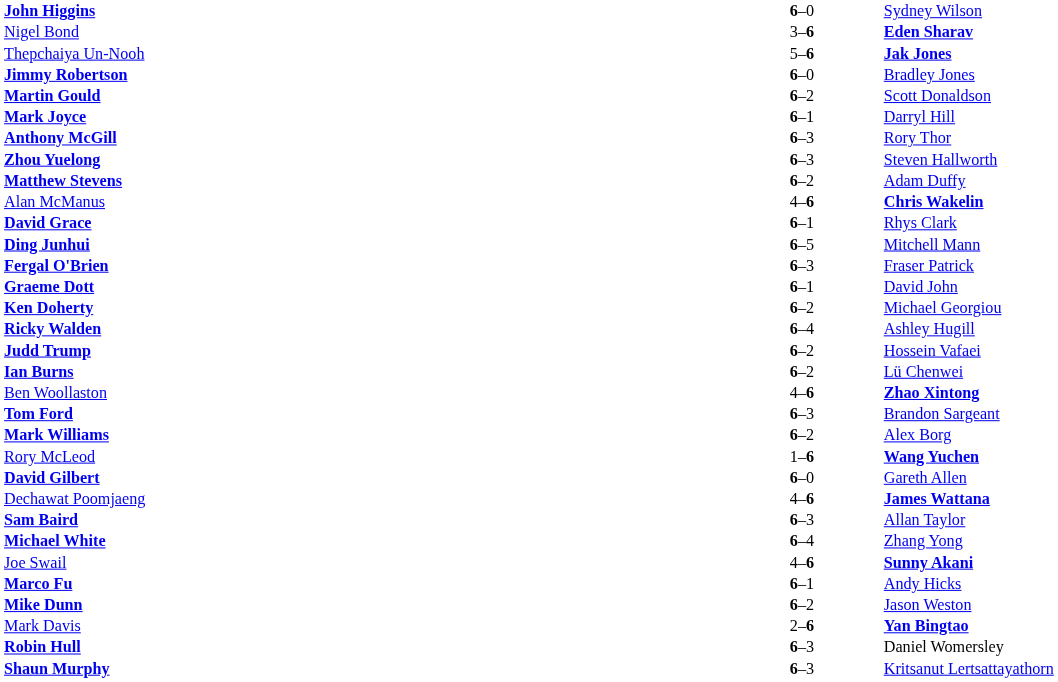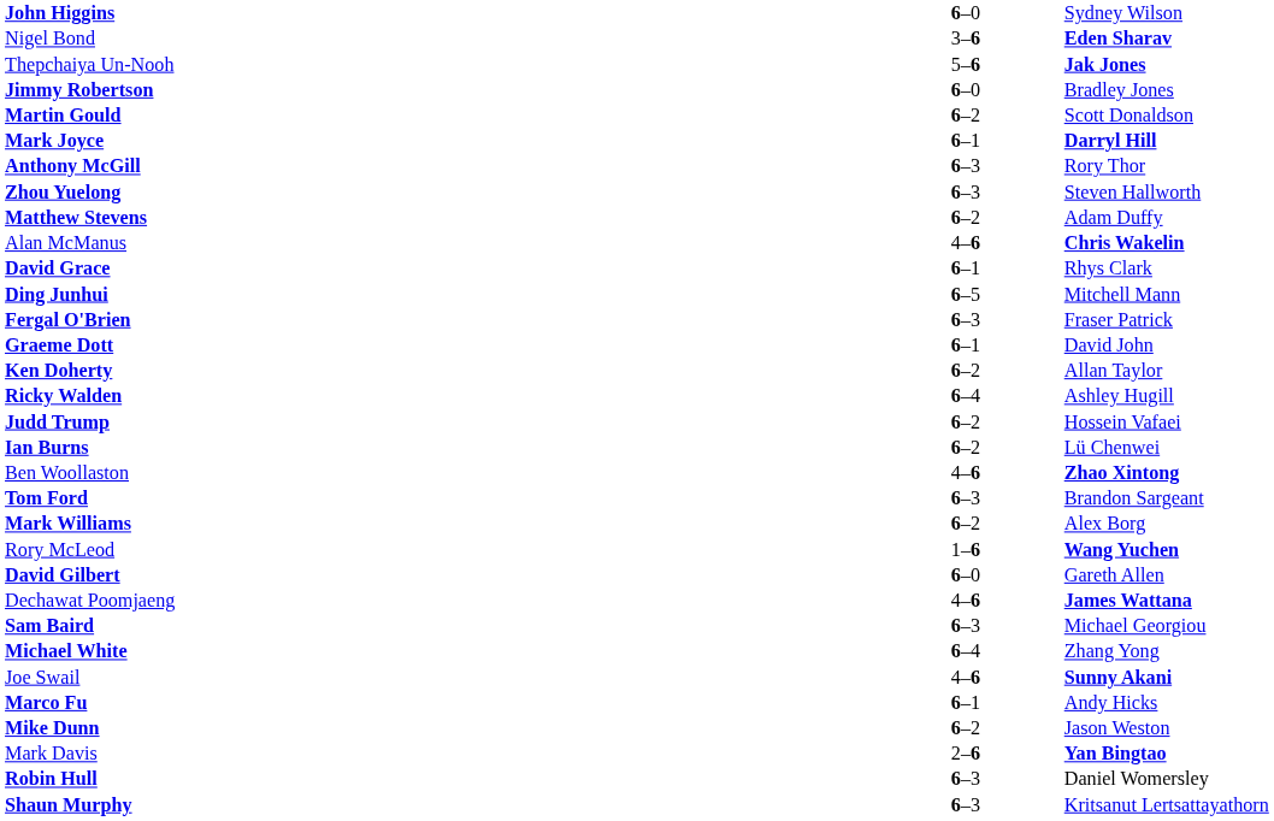Mark Joyce | column 3: normal -> bold
Ken Doherty | column 3: Michael Georgiou -> Allan Taylor
Sam Baird | column 3: Allan Taylor -> Michael Georgiou
